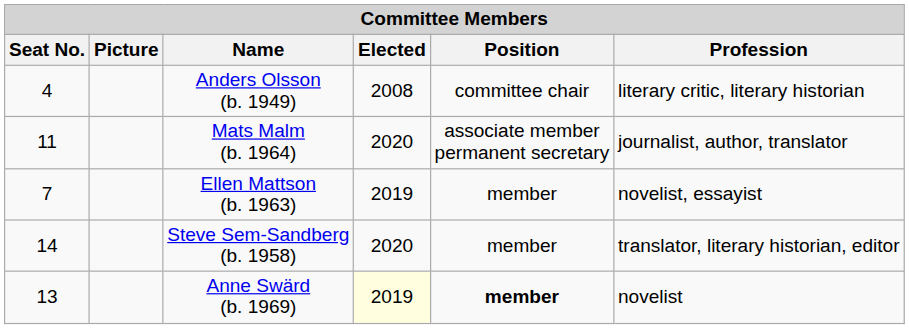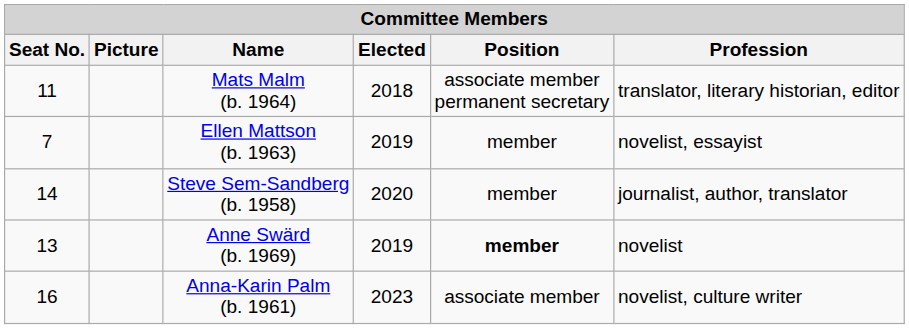- row: 4 | Anders Olsson (b. 1949) | 2008 | committee chair | literary critic, literary historian
Mats Malm (b. 1964) | Elected: 2020 -> 2018
Mats Malm (b. 1964) | Profession: journalist, author, translator -> translator, literary historian, editor
Steve Sem-Sandberg (b. 1958) | Profession: translator, literary historian, editor -> journalist, author, translator
Anne Swärd (b. 1969) | Elected: lightyellow background -> no background
+ row: 16 | Anna-Karin Palm (b. 1961) | 2023 | associate member | novelist, culture writer
